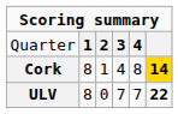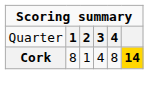- row: ULV | 8 | 0 | 7 | 7 | 22
